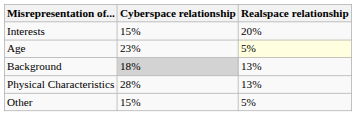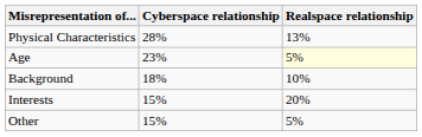rows swapped: Interests <-> Physical Characteristics
Background | Cyberspace relationship: lightgrey background -> no background
Background | Realspace relationship: 13% -> 10%
